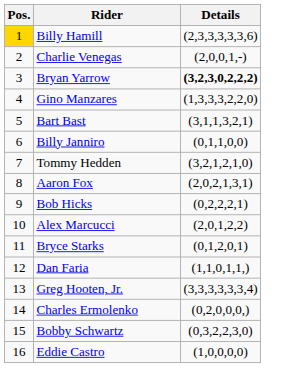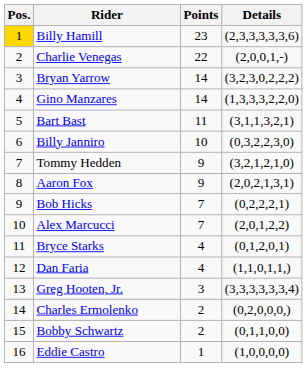+ column: Points | 23 | 22 | 14 | 14 | 11 | 10 | 9 | 9 | 7 | 7 | 4 | 4 | 3 | 2 | 2 | 1
Bryan Yarrow | Details: bold -> normal
Billy Janniro | Details: (0,1,1,0,0) -> (0,3,2,2,3,0)
Bobby Schwartz | Details: (0,3,2,2,3,0) -> (0,1,1,0,0)
